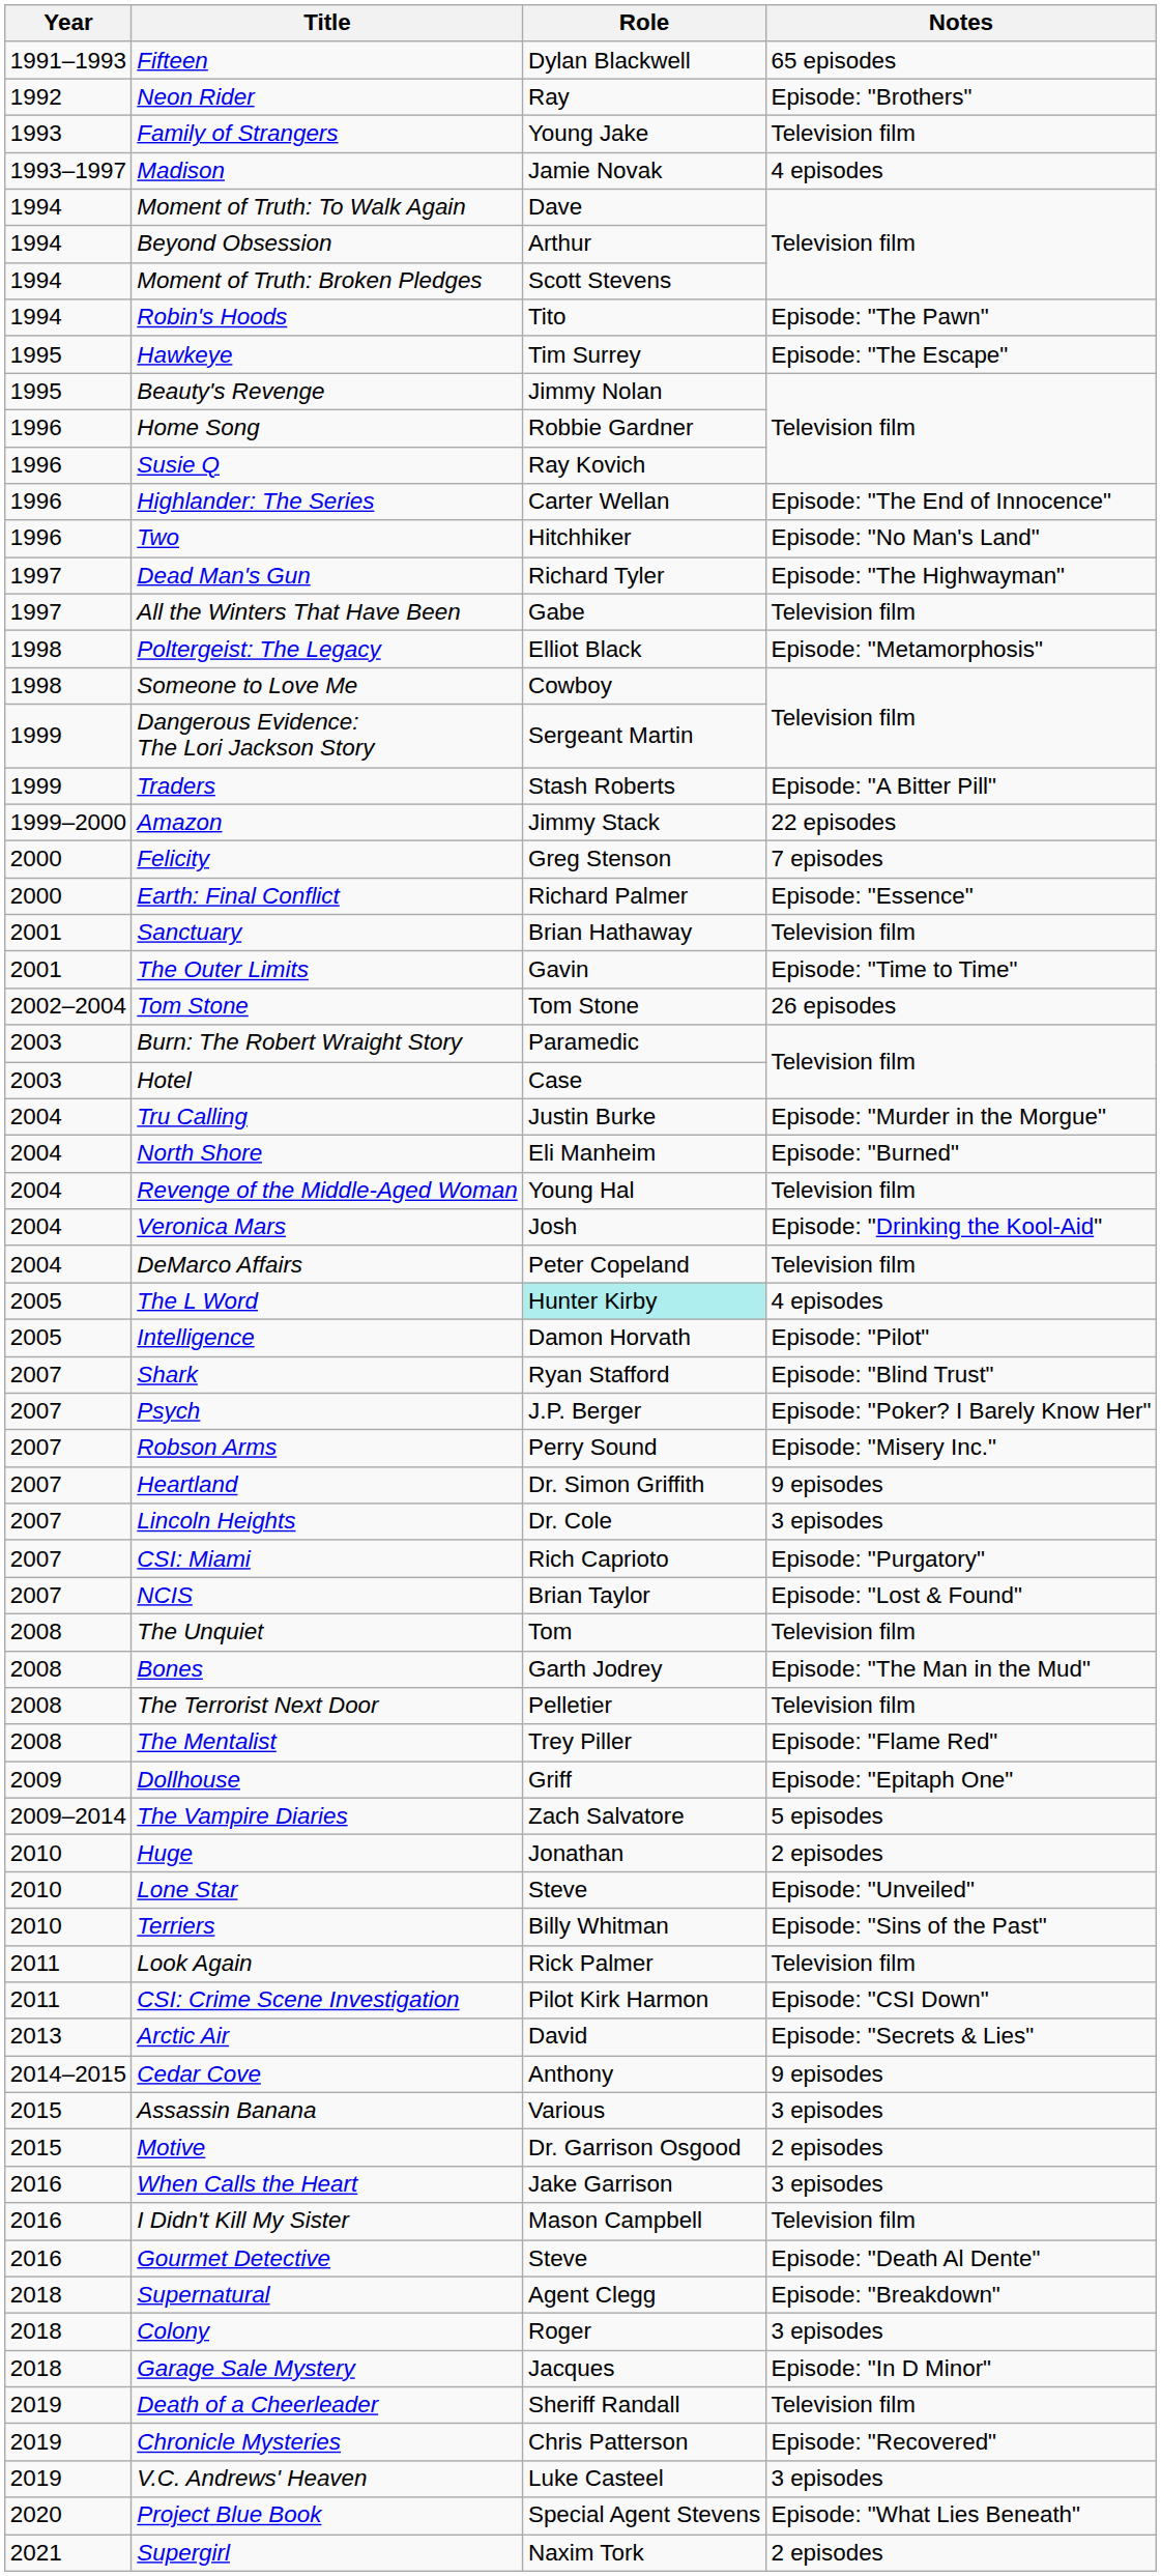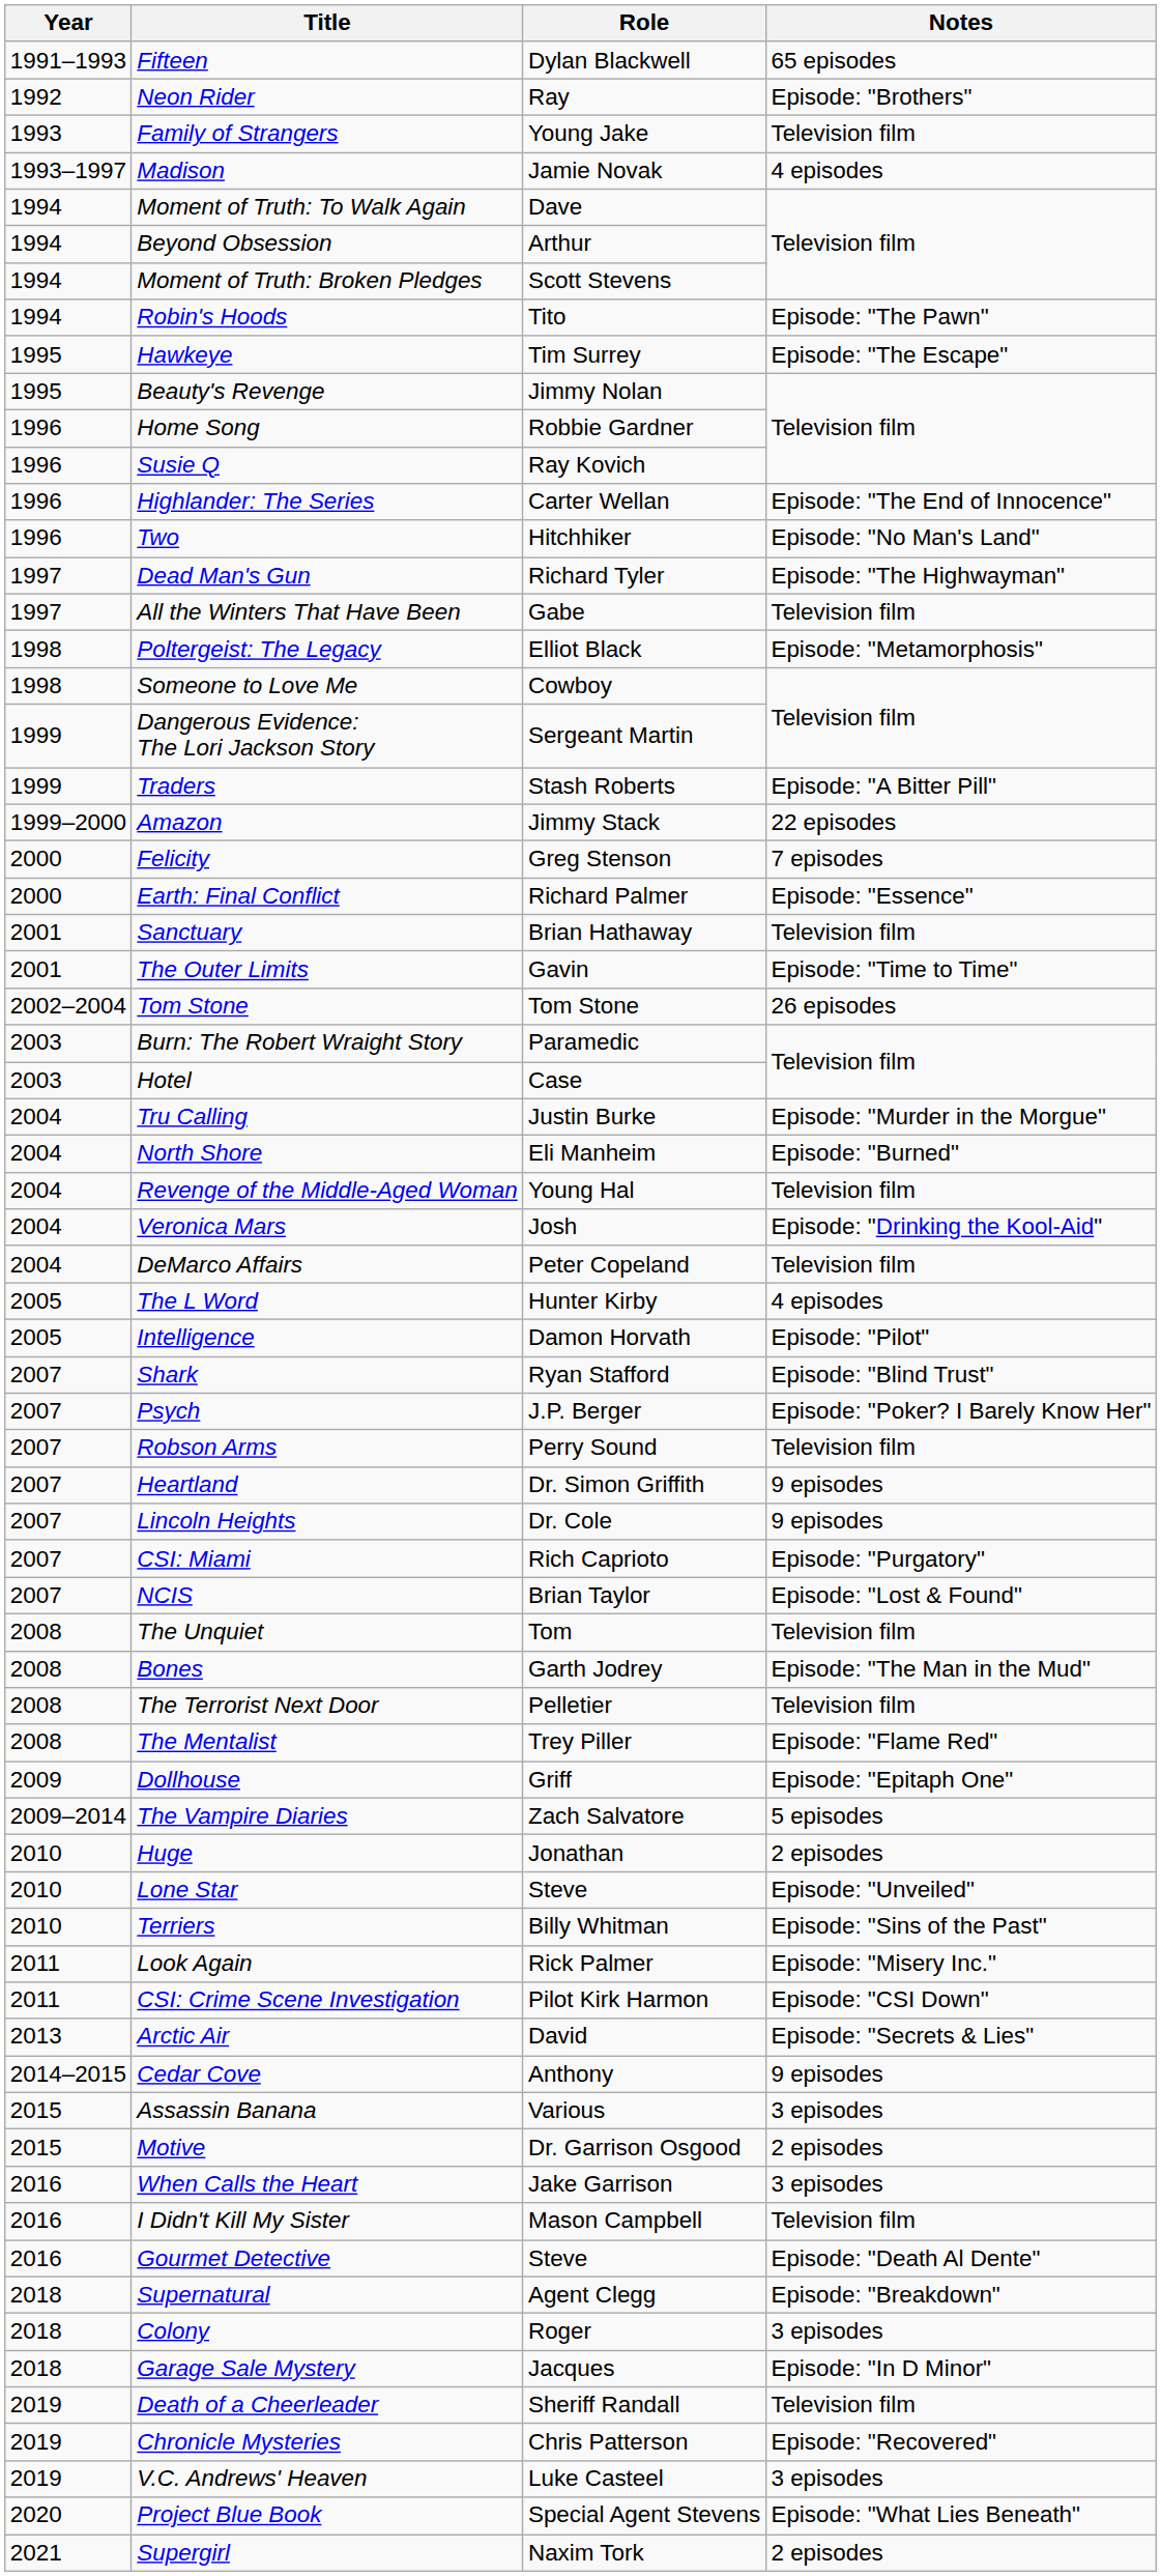The L Word | Role: paleturquoise background -> no background
Robson Arms | Notes: Episode: "Misery Inc." -> Television film
Lincoln Heights | Notes: 3 episodes -> 9 episodes
Look Again | Notes: Television film -> Episode: "Misery Inc."
